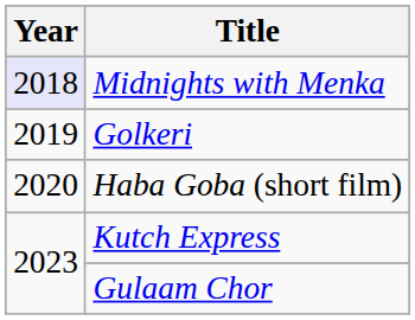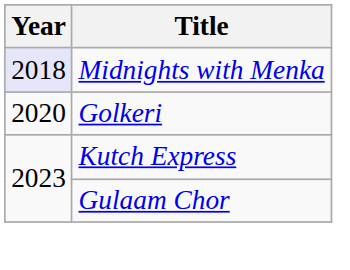Golkeri | Year: 2019 -> 2020
- row: 2020 | Haba Goba (short film)
